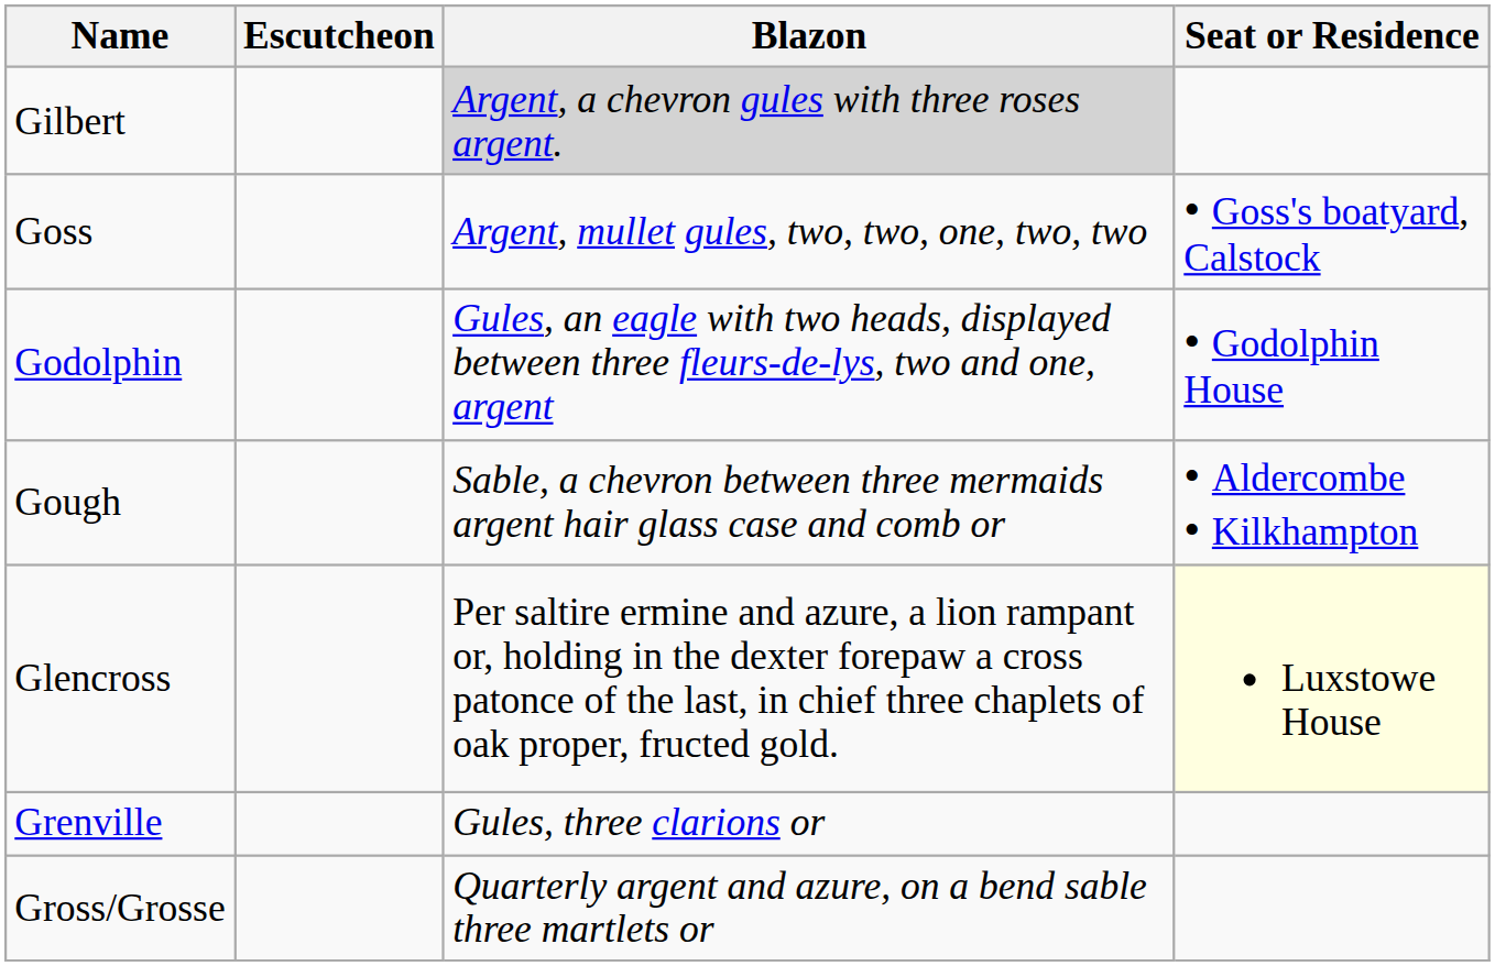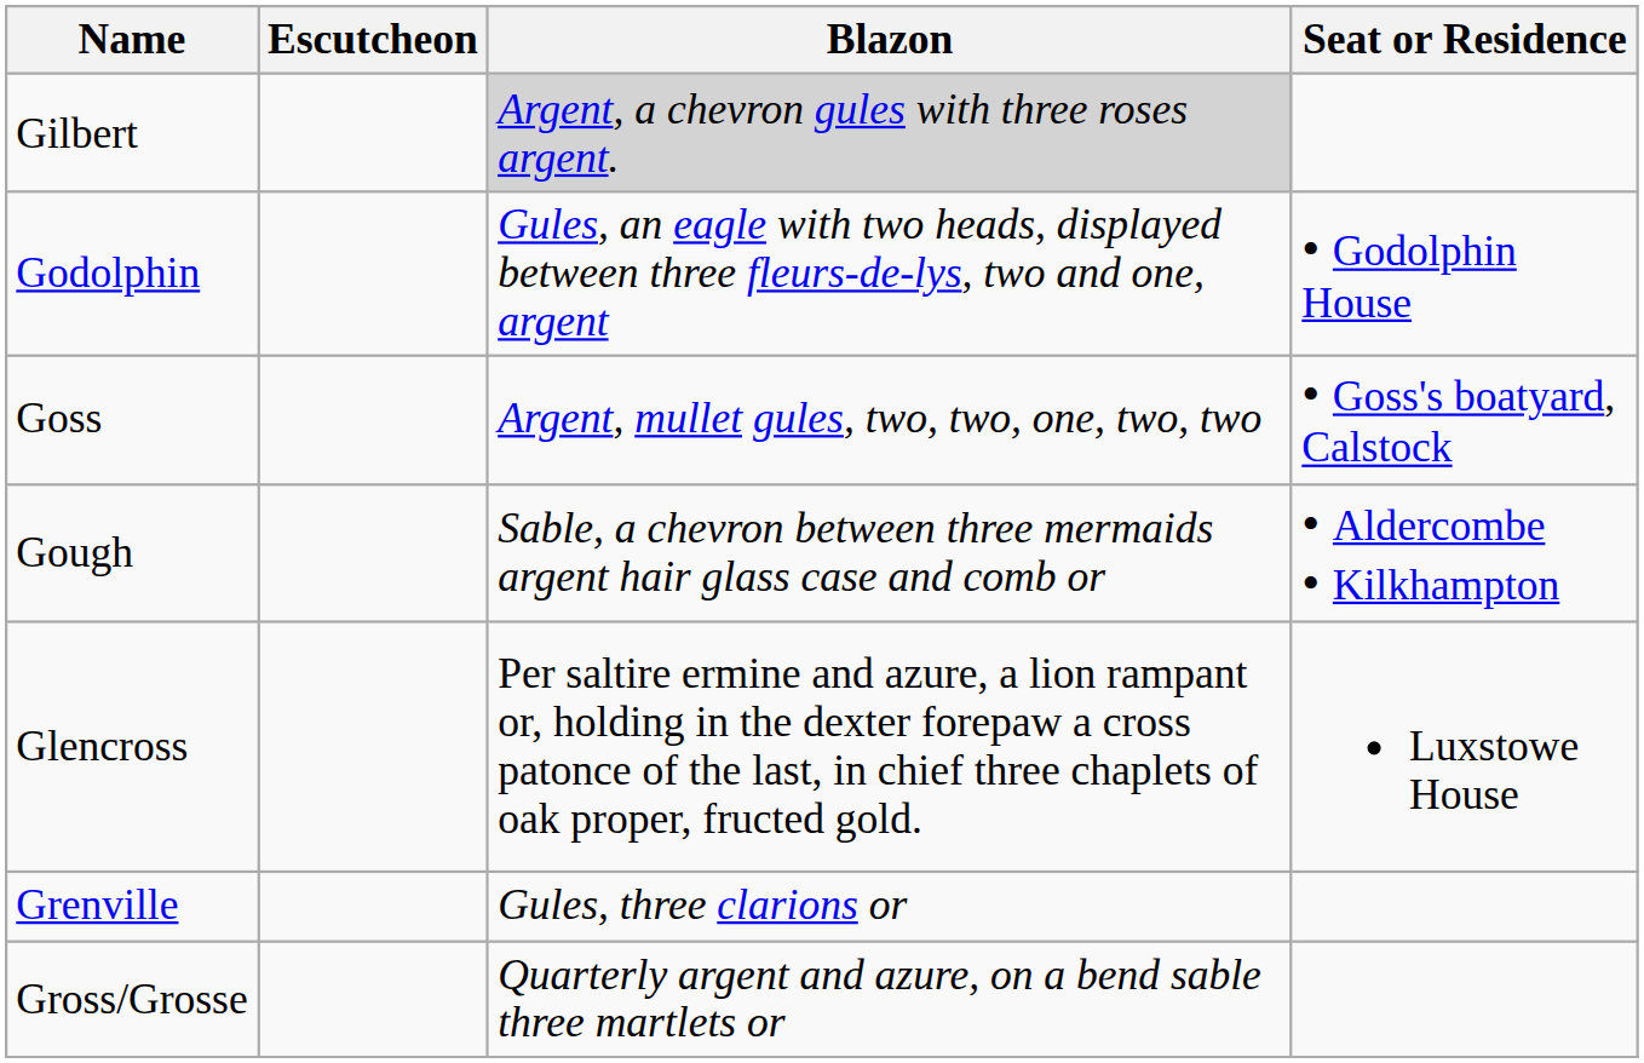rows swapped: Godolphin <-> Goss
Glencross | Seat or Residence: lightyellow background -> no background
